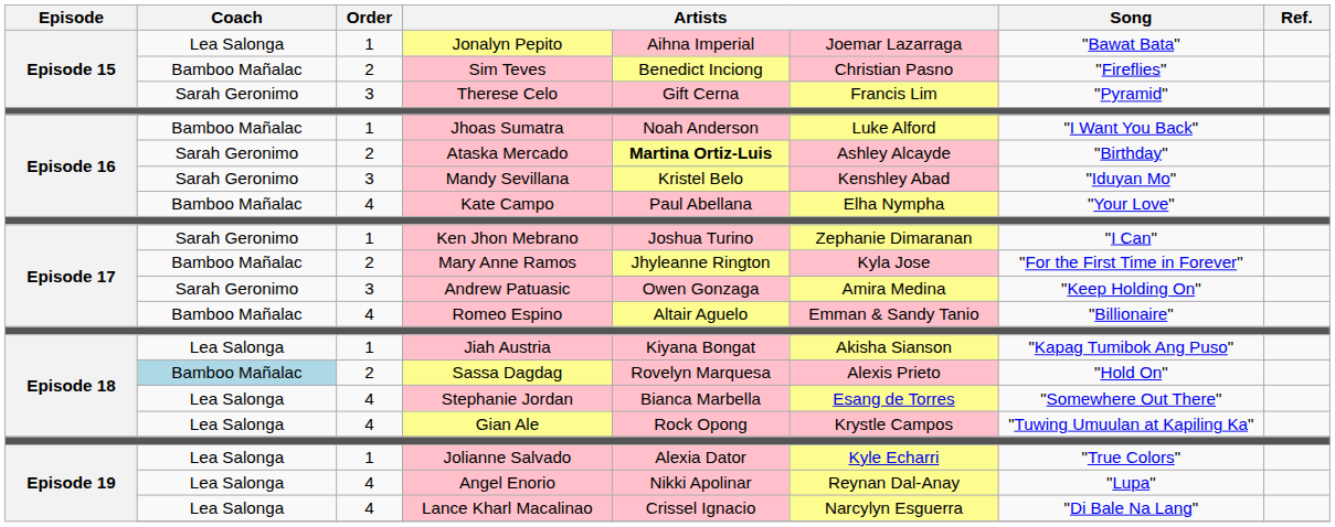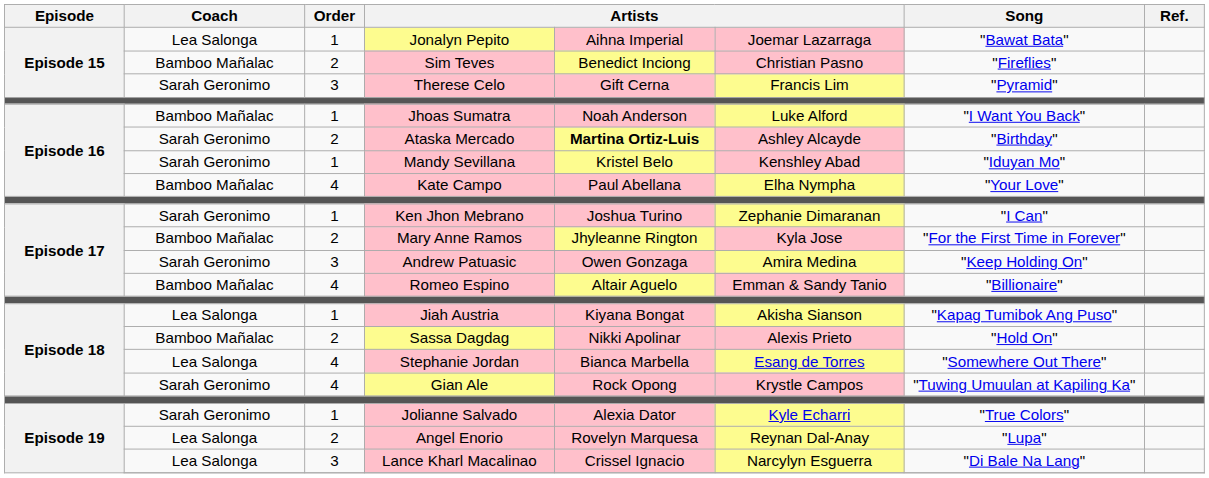Mandy Sevillana | Order: 3 -> 1
Sassa Dagdag | Coach: lightblue background -> no background
Sassa Dagdag | column 5: Rovelyn Marquesa -> Nikki Apolinar
Gian Ale | Coach: Lea Salonga -> Sarah Geronimo
Jolianne Salvado | Coach: Lea Salonga -> Sarah Geronimo
Angel Enorio | Order: 4 -> 2
Angel Enorio | column 5: Nikki Apolinar -> Rovelyn Marquesa
Lance Kharl Macalinao | Order: 4 -> 3
